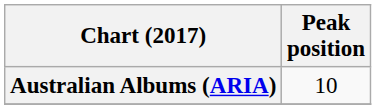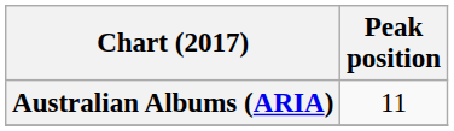Australian Albums (ARIA) | Peak position: 10 -> 11
